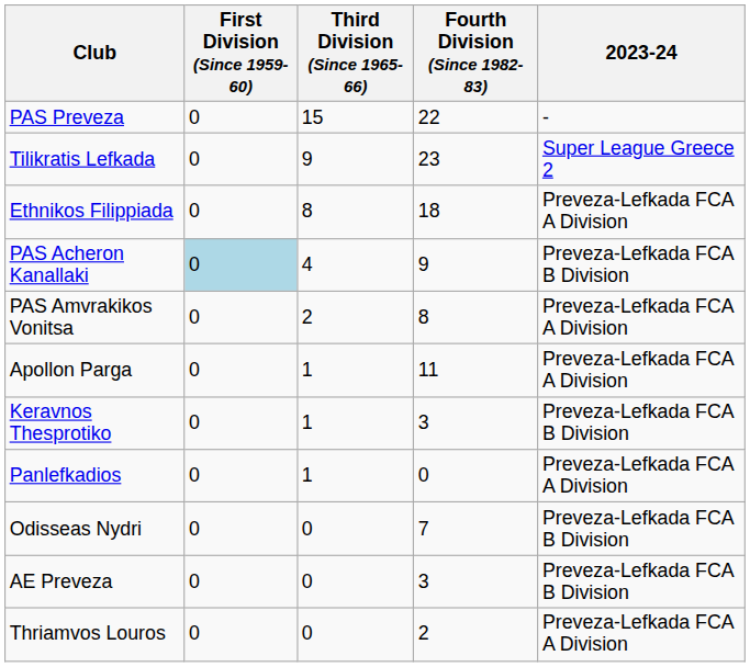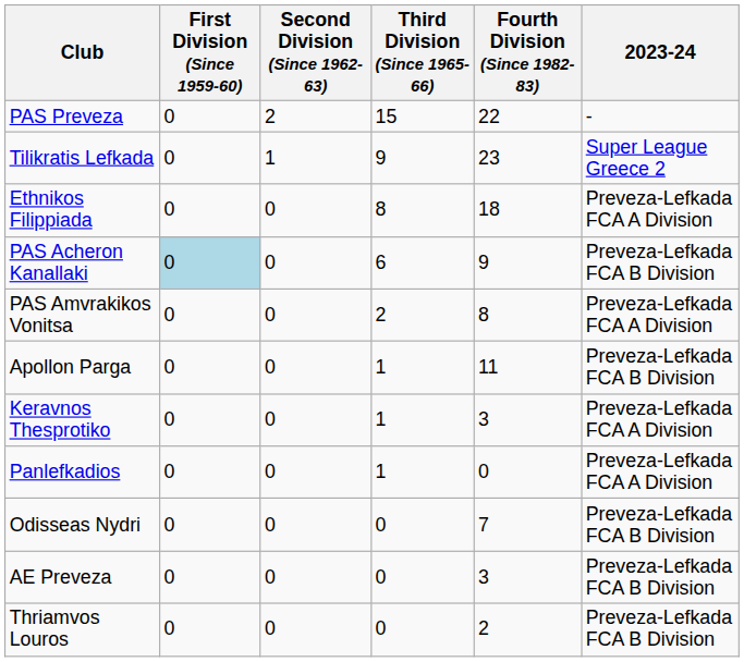+ column: Second Division (Since 1962-63) | 2 | 1 | 0 | 0 | 0 | 0 | 0 | 0 | 0 | 0 | 0
PAS Acheron Kanallaki | Third Division (Since 1965-66): 4 -> 6
Apollon Parga | 2023-24: Preveza-Lefkada FCA A Division -> Preveza-Lefkada FCA B Division
Keravnos Thesprotiko | 2023-24: Preveza-Lefkada FCA B Division -> Preveza-Lefkada FCA A Division
Thriamvos Louros | 2023-24: Preveza-Lefkada FCA A Division -> Preveza-Lefkada FCA B Division
